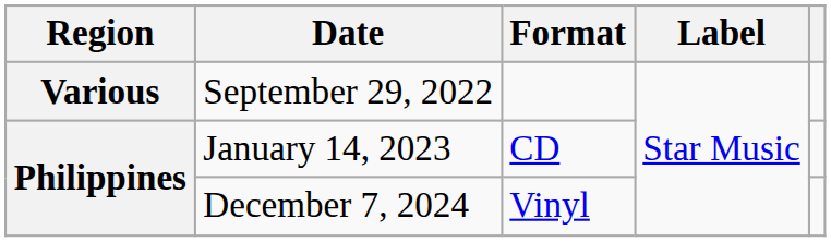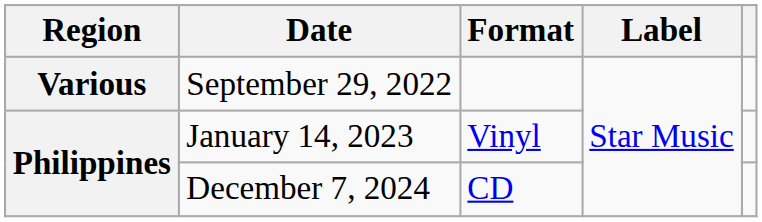January 14, 2023 | Format: CD -> Vinyl
December 7, 2024 | Format: Vinyl -> CD
